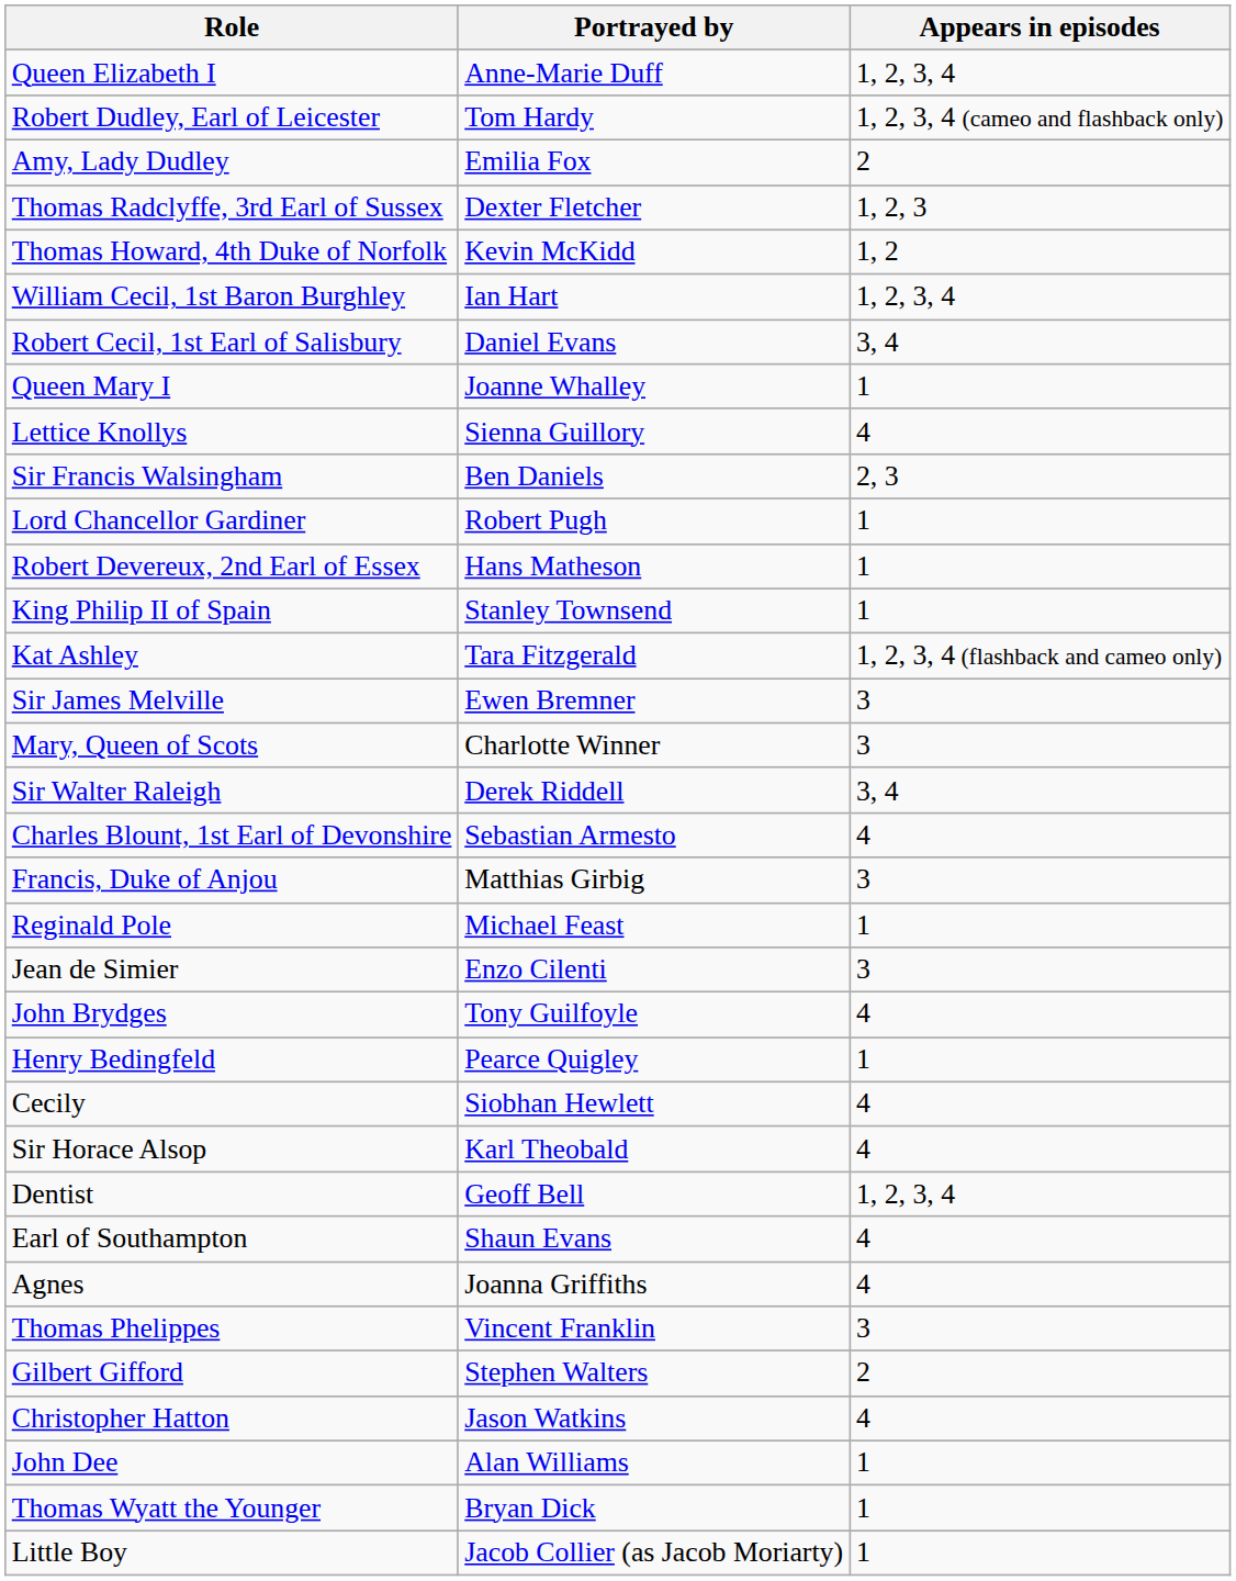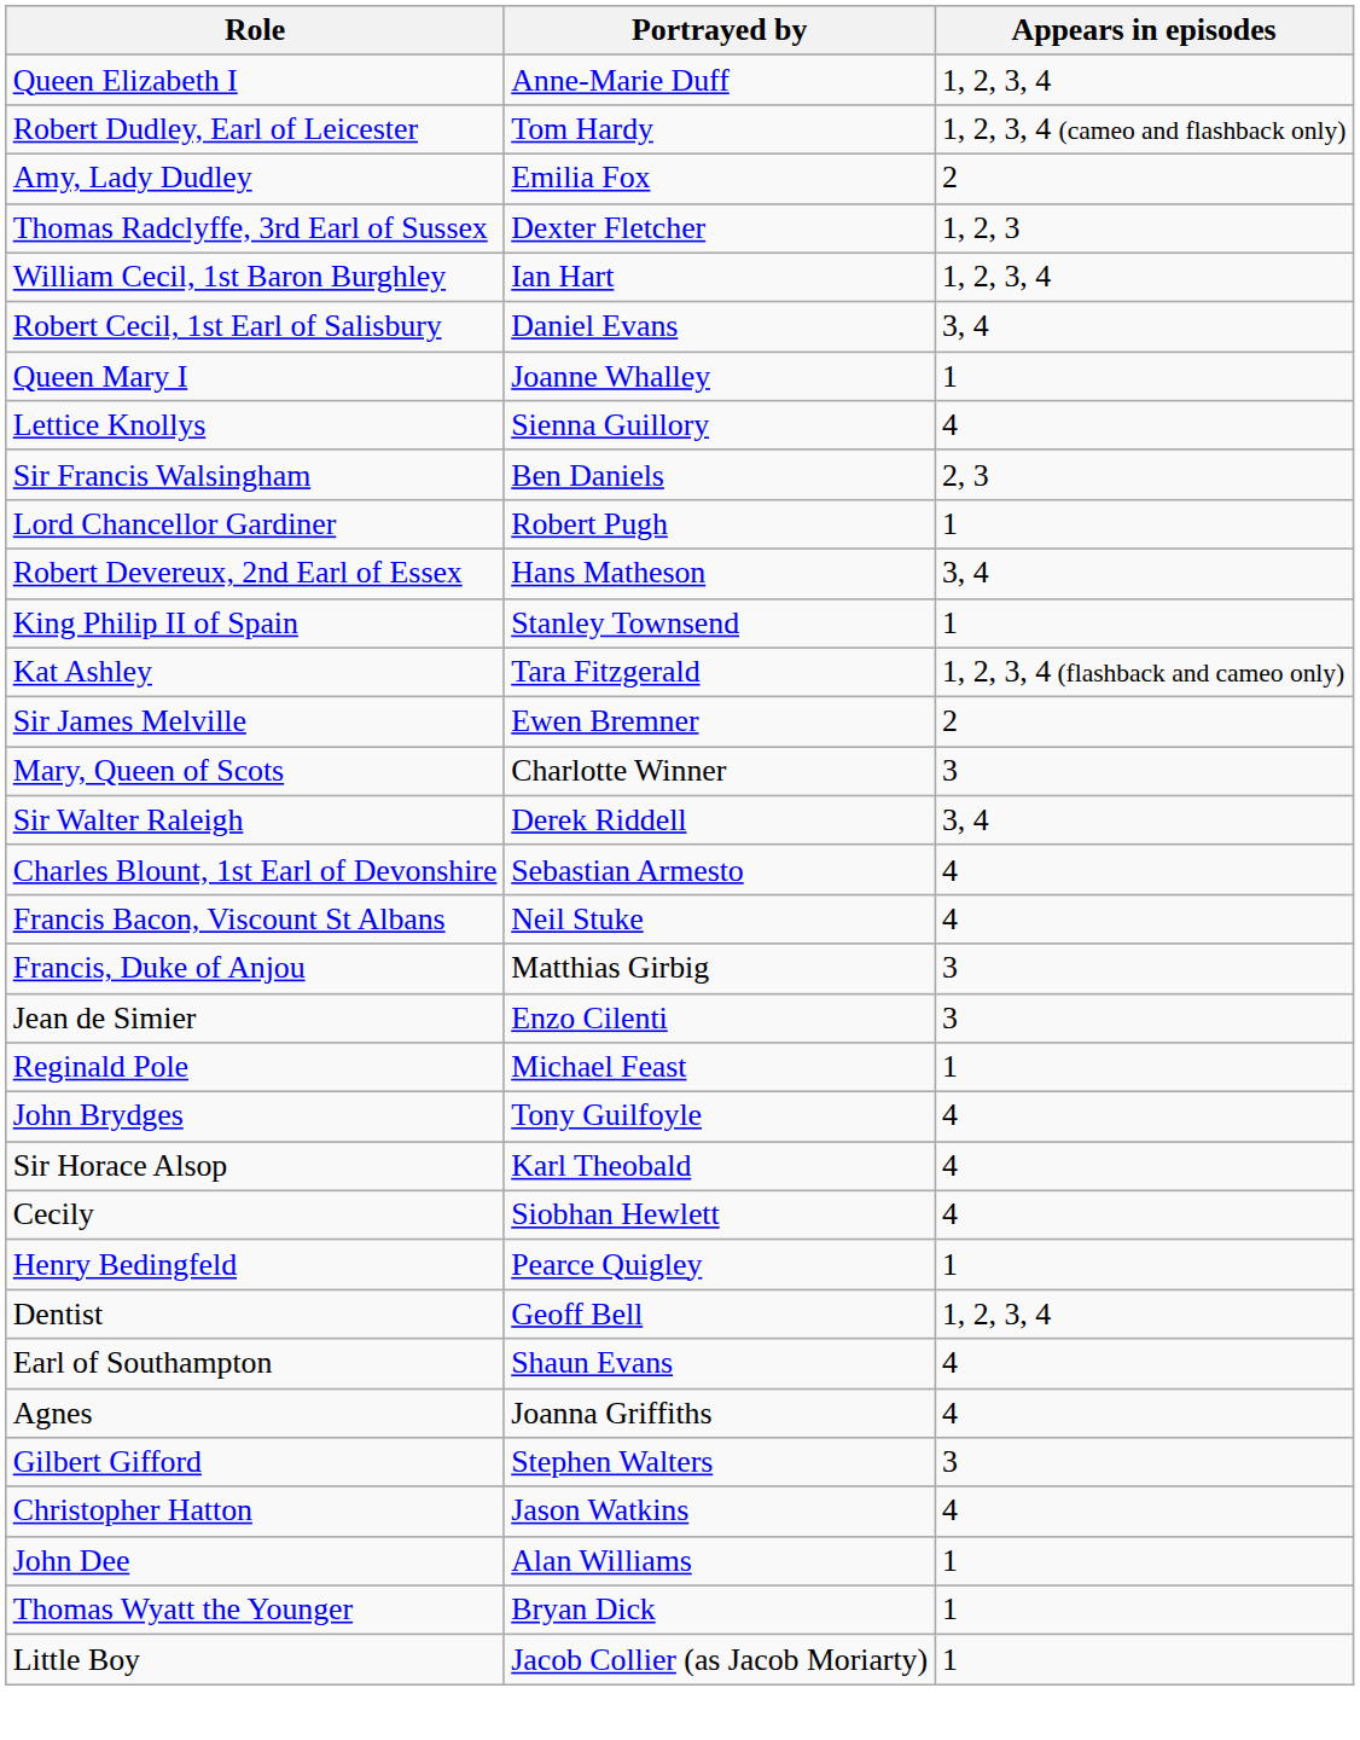- row: Thomas Howard, 4th Duke of Norfolk | Kevin McKidd | 1, 2
Robert Devereux, 2nd Earl of Essex | Appears in episodes: 1 -> 3, 4
Sir James Melville | Appears in episodes: 3 -> 2
+ row: Francis Bacon, Viscount St Albans | Neil Stuke | 4
rows swapped: Jean de Simier <-> Reginald Pole
rows swapped: Henry Bedingfeld <-> Sir Horace Alsop
- row: Thomas Phelippes | Vincent Franklin | 3
Gilbert Gifford | Appears in episodes: 2 -> 3
